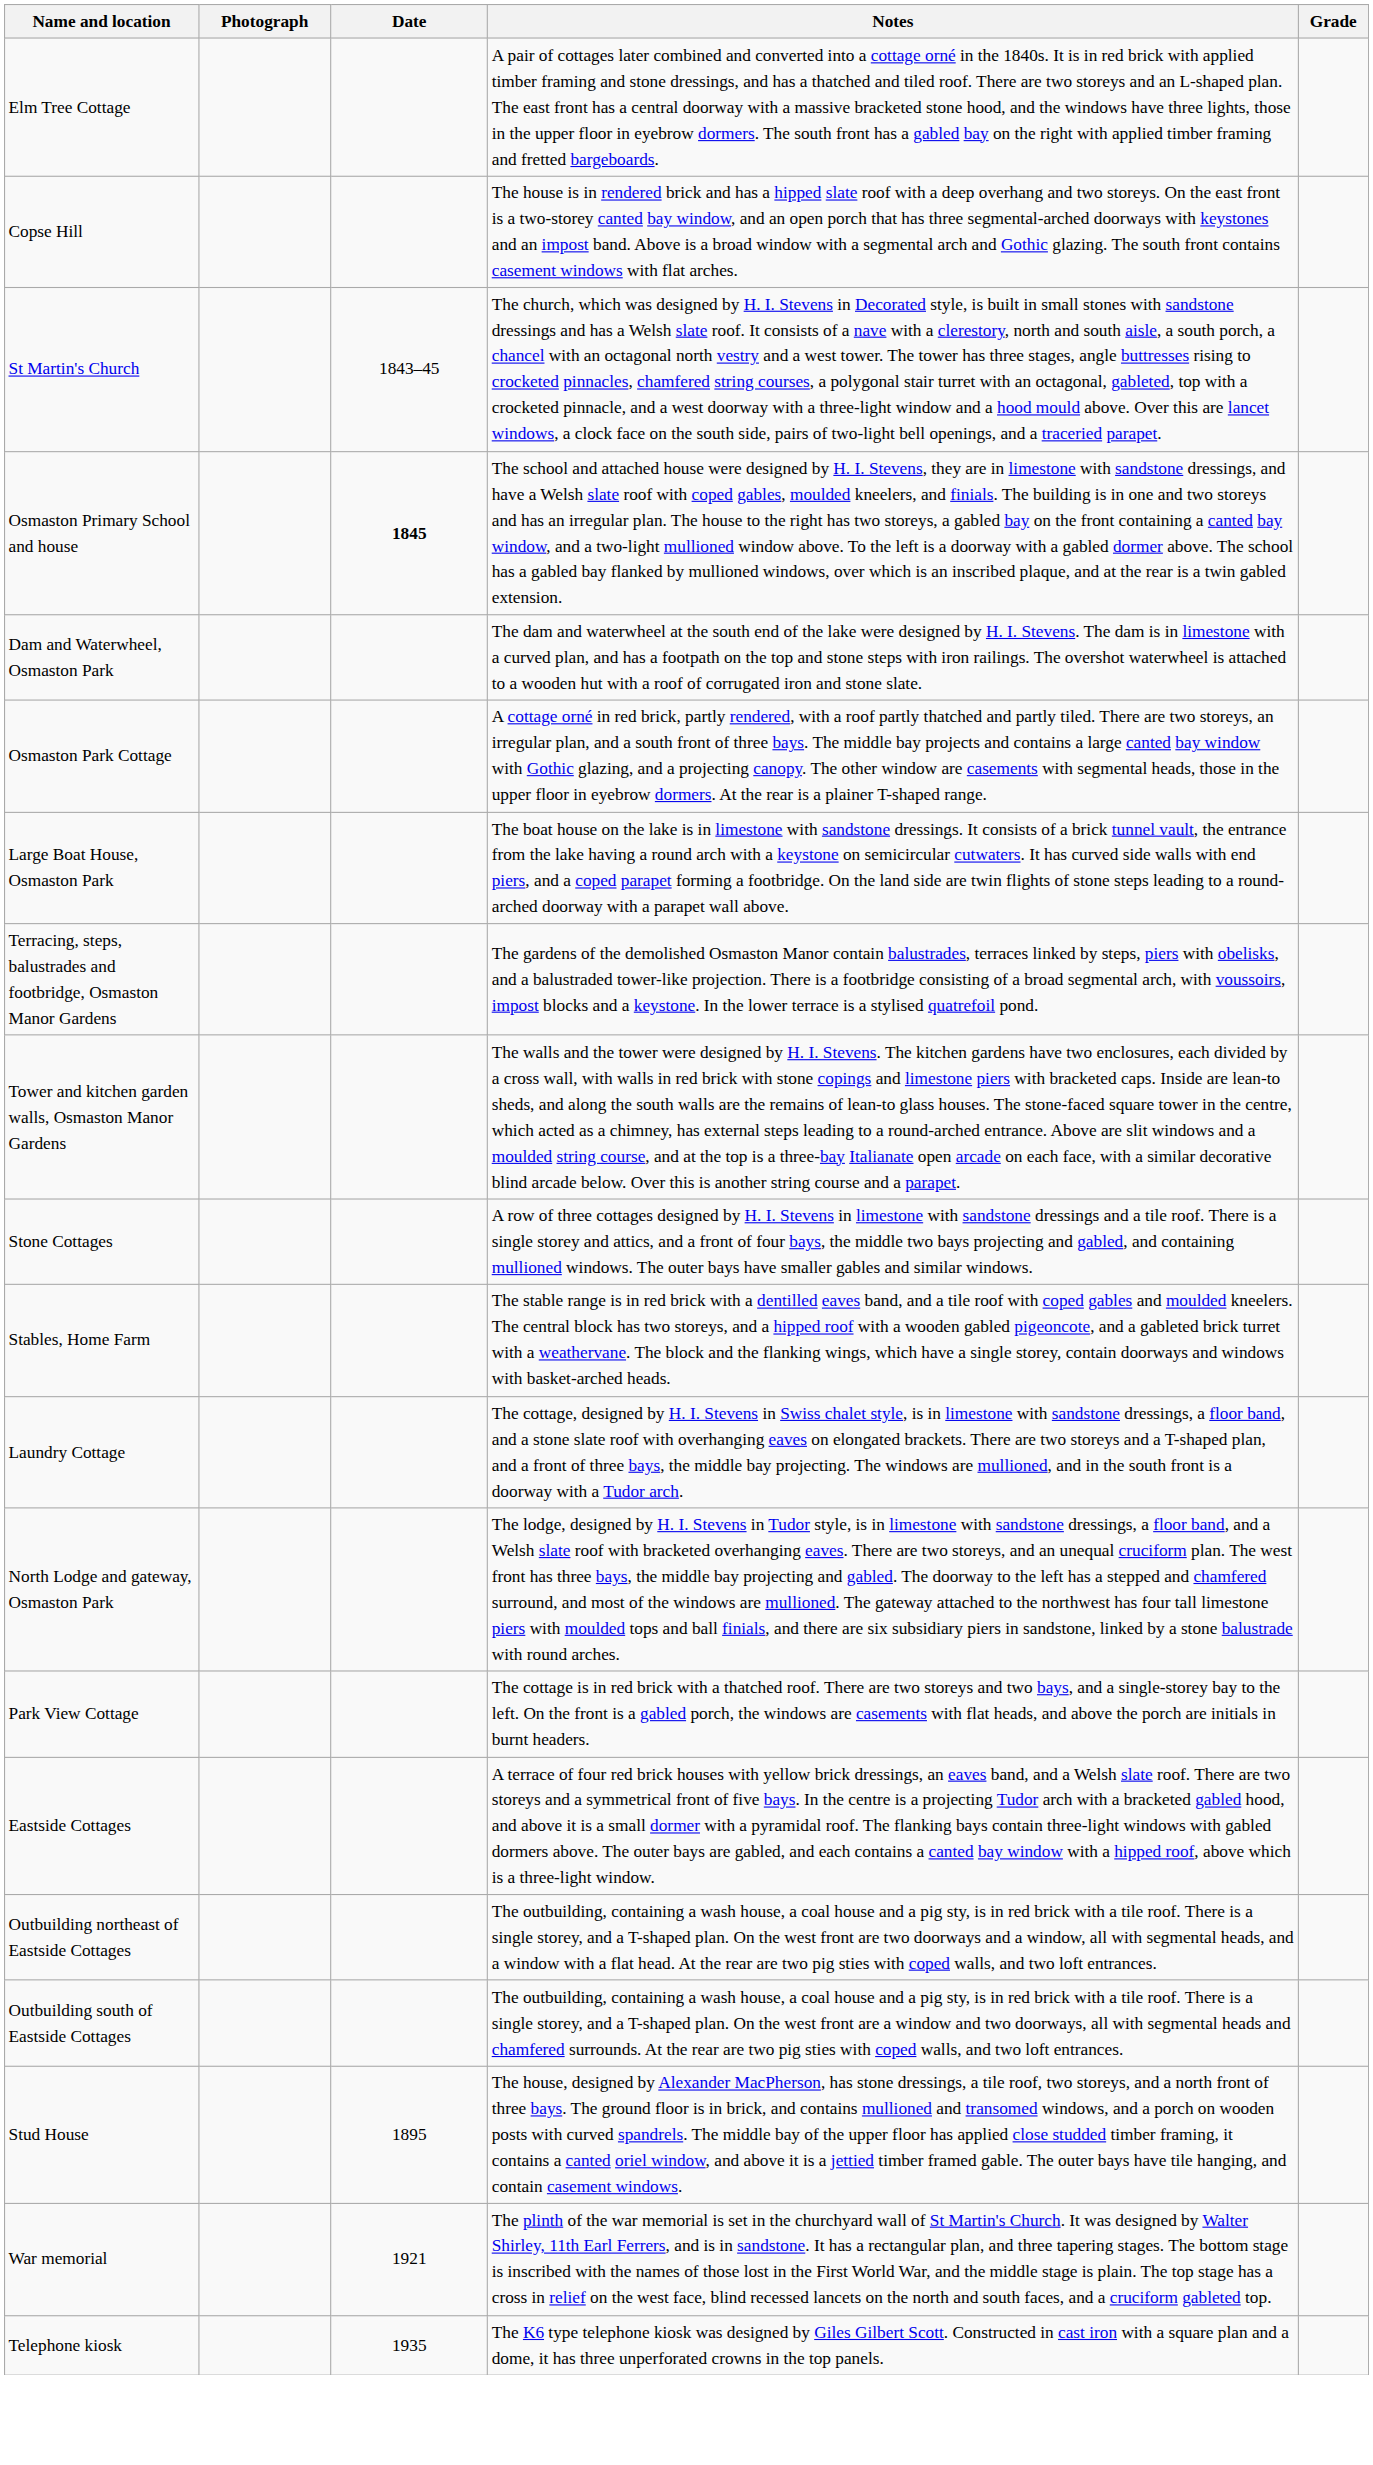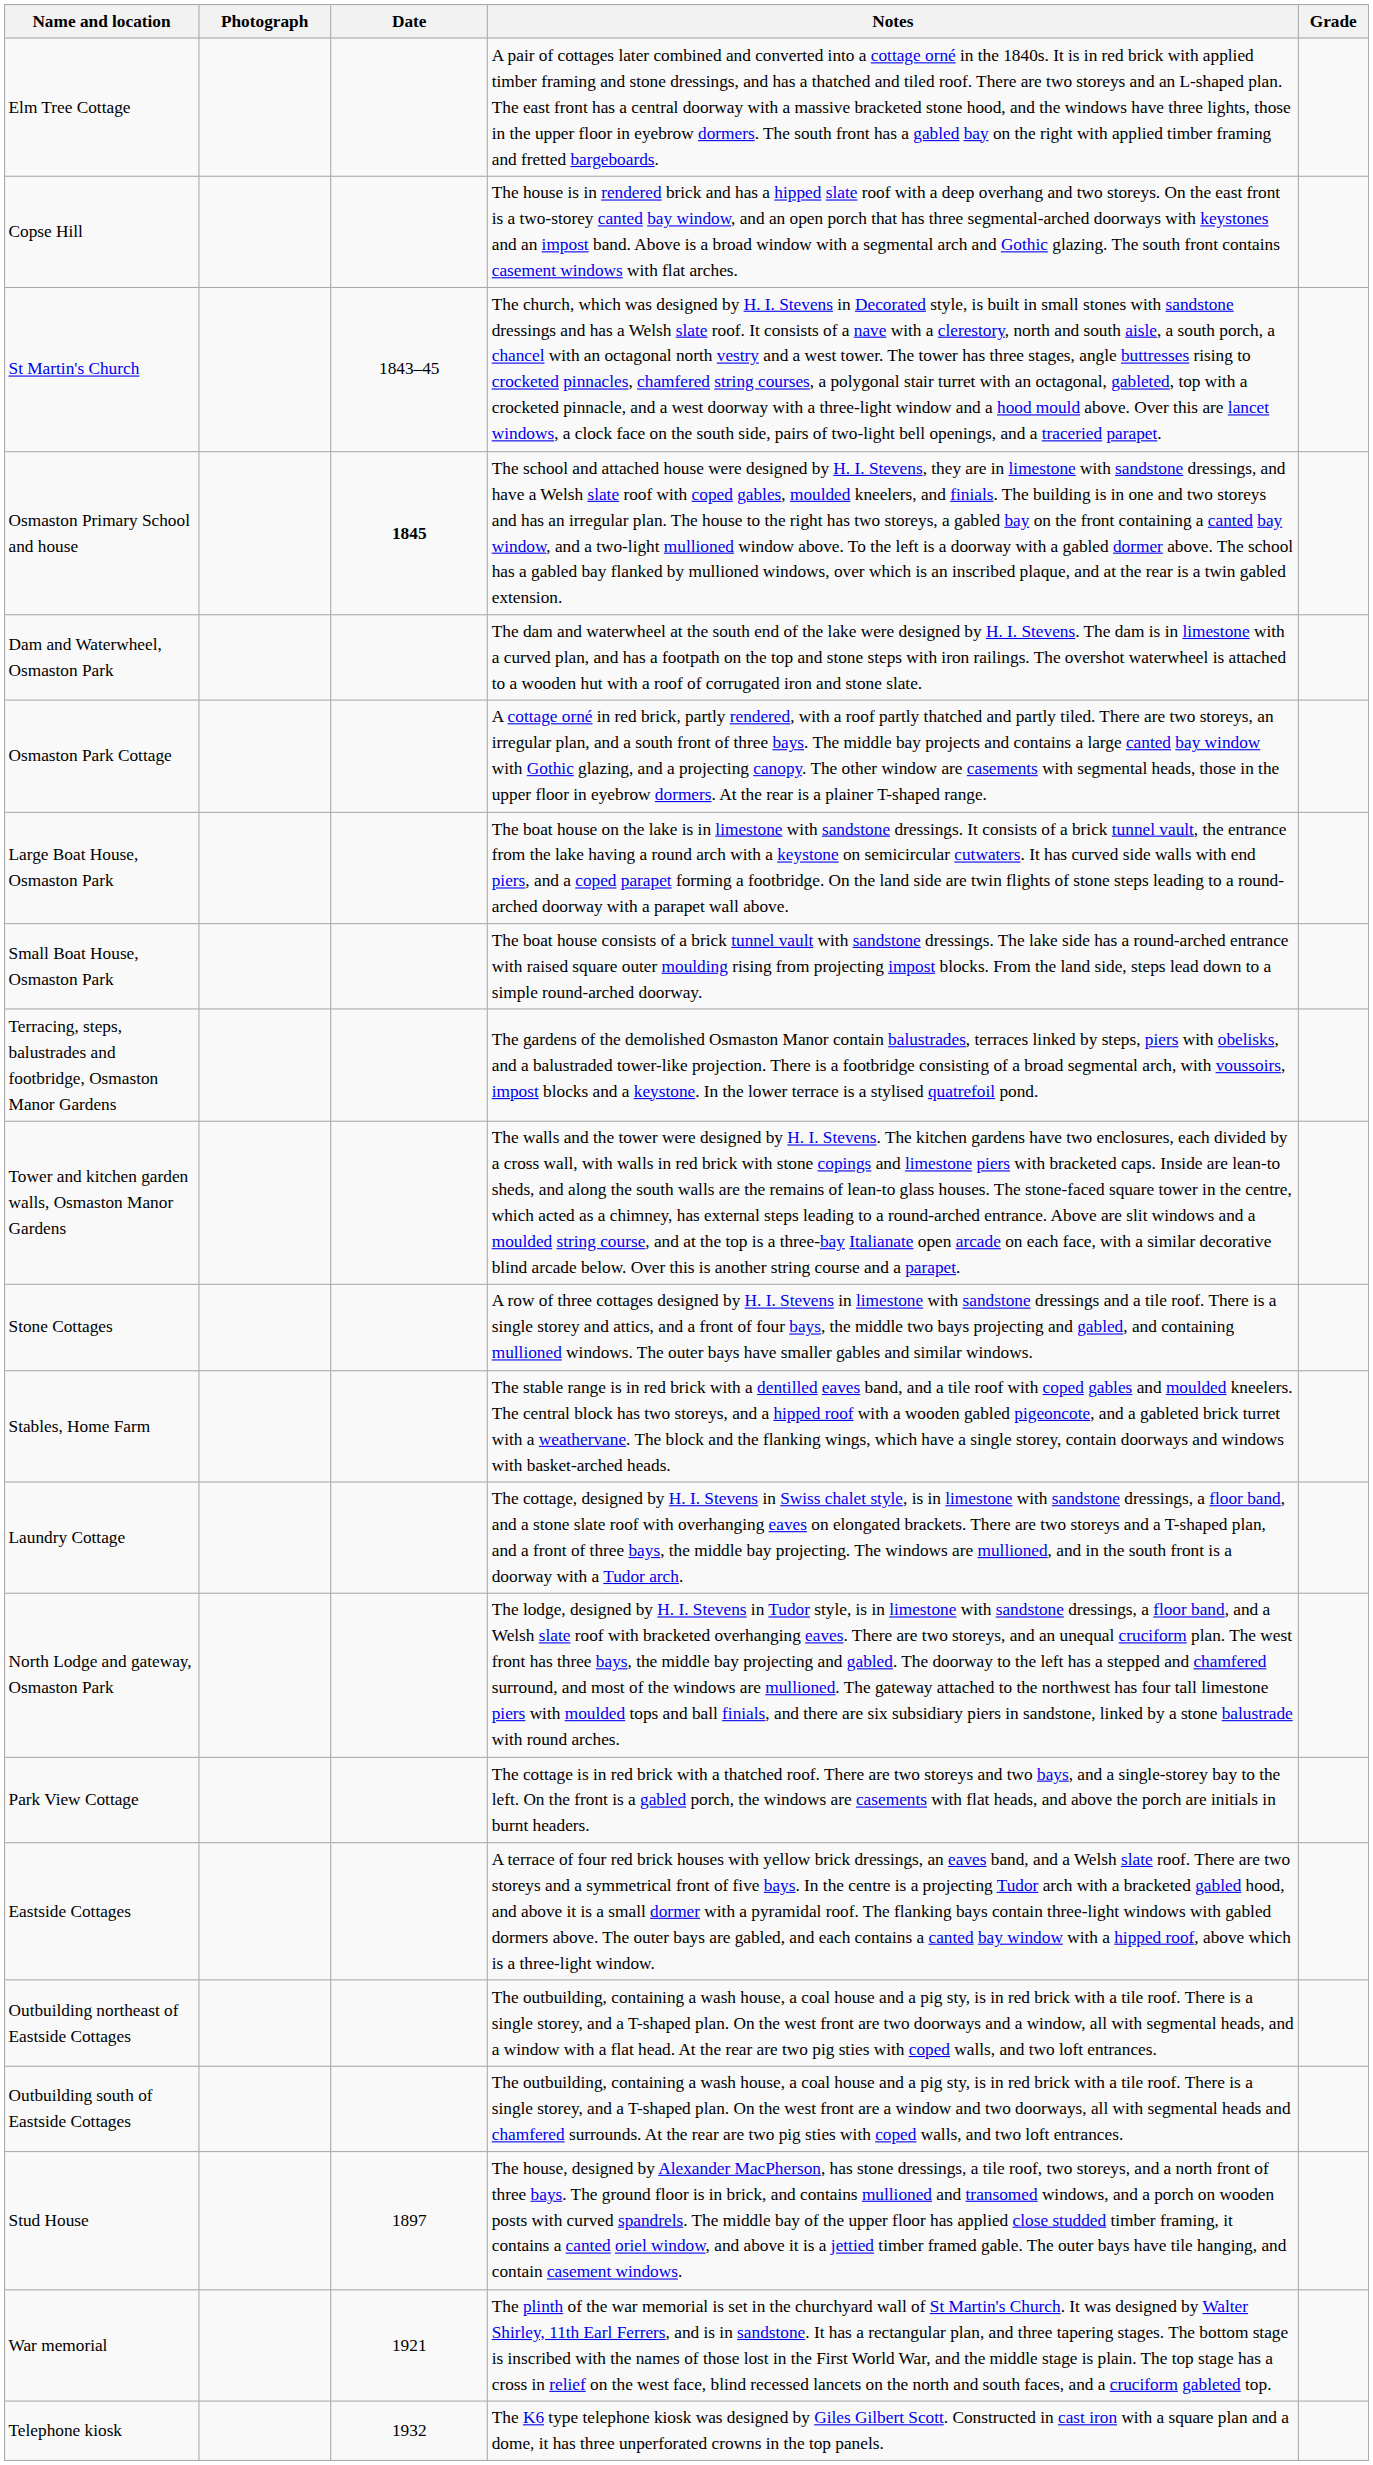+ row: Small Boat House, Osmaston Park | The boat house consists of a brick tunnel vault with sandstone dressings. The lake side has a round-arched entrance with raised square outer moulding rising from projecting impost blocks. From the land side, steps lead down to a simple round-arched doorway.
Stud House | Date: 1895 -> 1897
Telephone kiosk | Date: 1935 -> 1932
